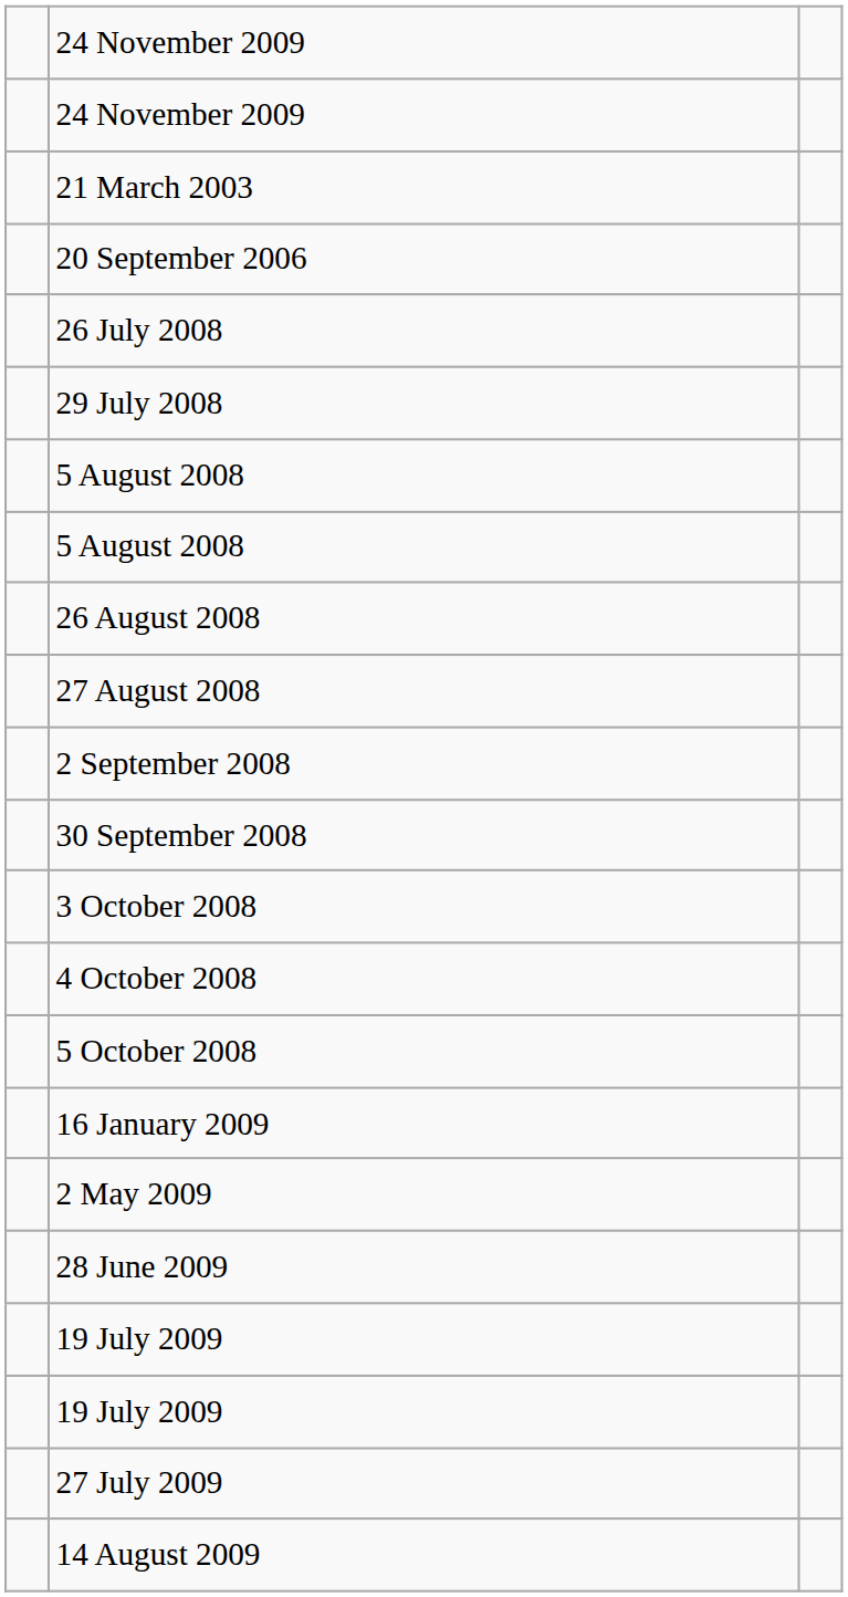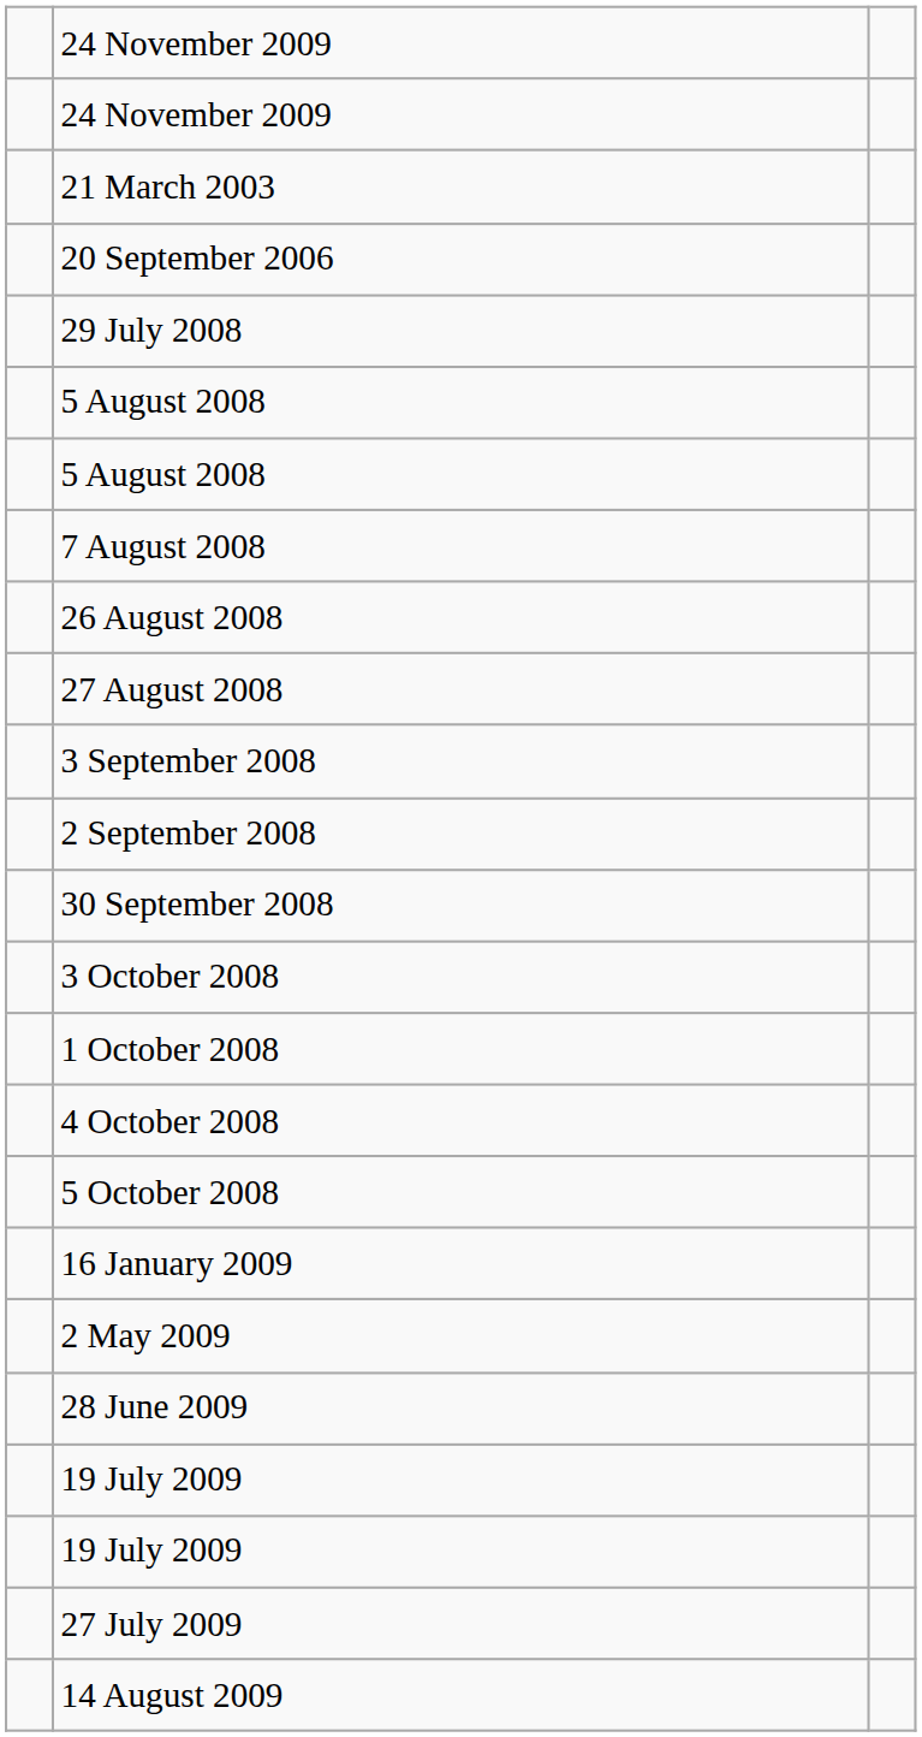- row: 26 July 2008
+ row: 7 August 2008
+ row: 3 September 2008
+ row: 1 October 2008
